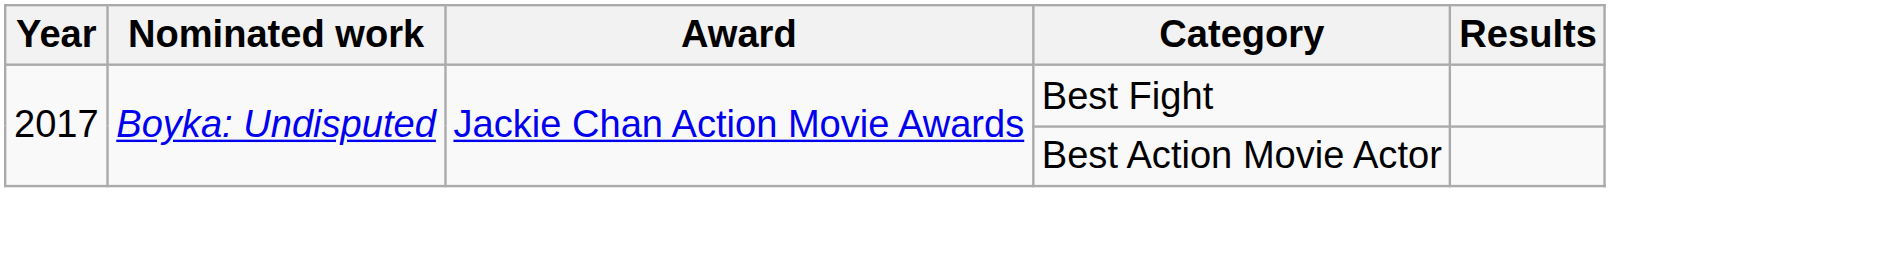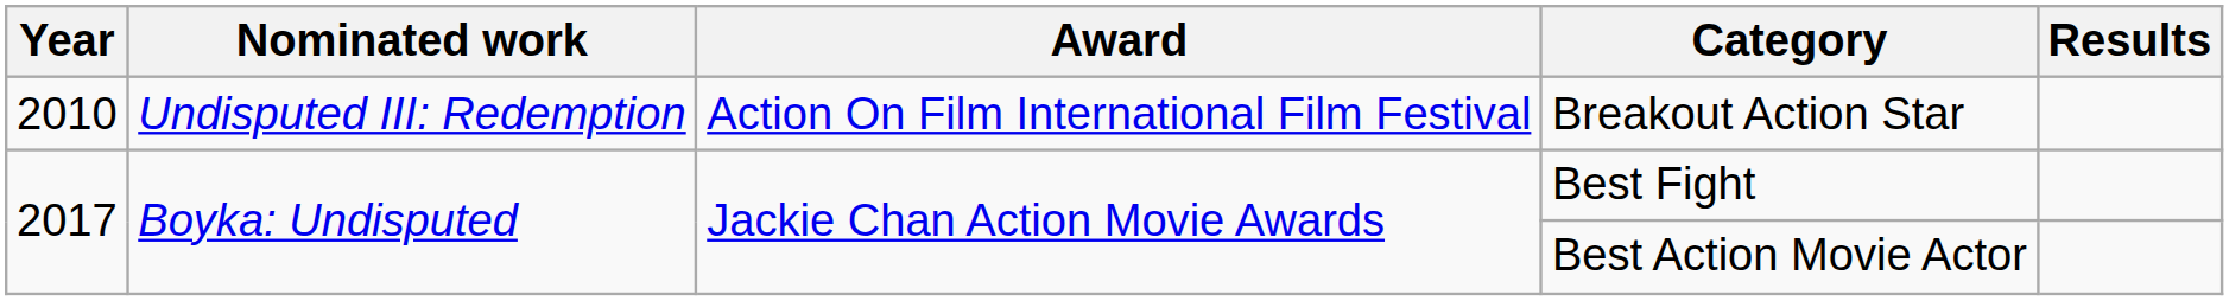+ row: 2010 | Undisputed III: Redemption | Action On Film International Film Festival | Breakout Action Star
